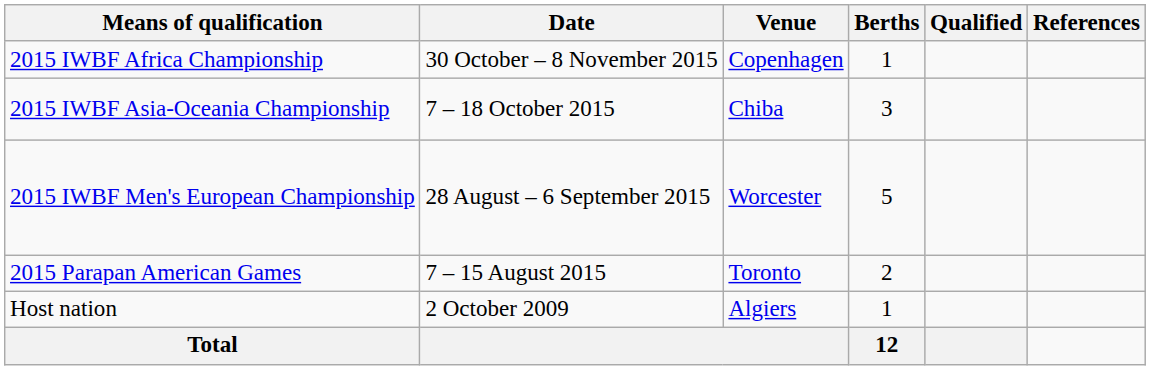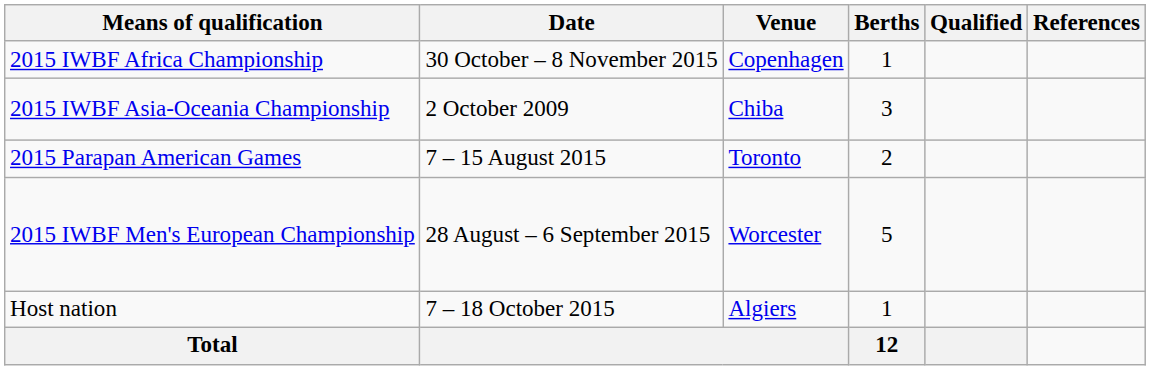2015 IWBF Asia-Oceania Championship | Date: 7 – 18 October 2015 -> 2 October 2009
rows swapped: 2015 Parapan American Games <-> 2015 IWBF Men's European Championship
Host nation | Date: 2 October 2009 -> 7 – 18 October 2015
